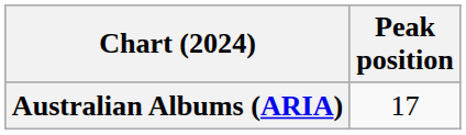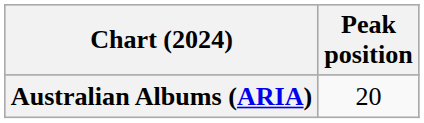Australian Albums (ARIA) | Peak position: 17 -> 20
